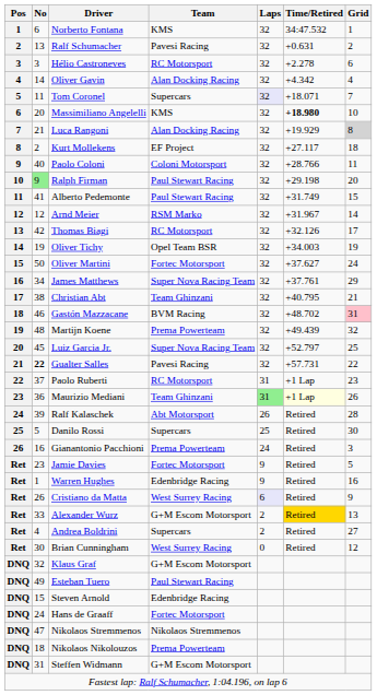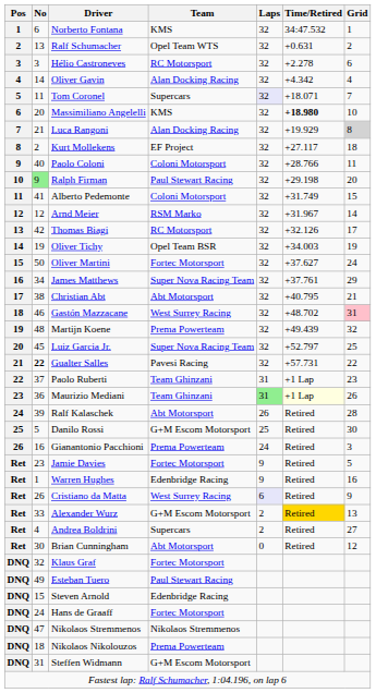Ralf Schumacher | Team: Pavesi Racing -> Opel Team WTS
Alberto Pedemonte | Team: Paul Stewart Racing -> Coloni Motorsport
Christian Abt | Team: Team Ghinzani -> Abt Motorsport
Gastón Mazzacane | Team: BVM Racing -> West Surrey Racing
Paolo Ruberti | Team: RC Motorsport -> Team Ghinzani
Danilo Rossi | Team: Supercars -> G+M Escom Motorsport
Brian Cunningham | Team: West Surrey Racing -> Abt Motorsport
Klaus Graf | Team: G+M Escom Motorsport -> Fortec Motorsport
